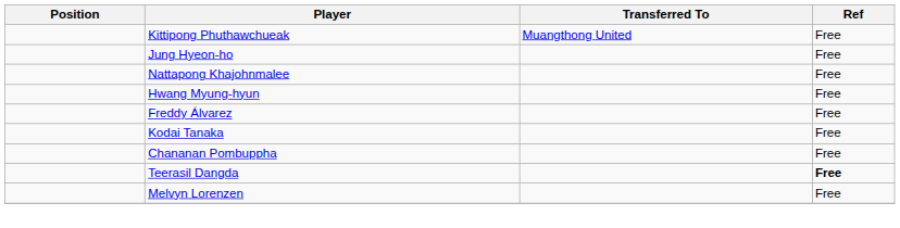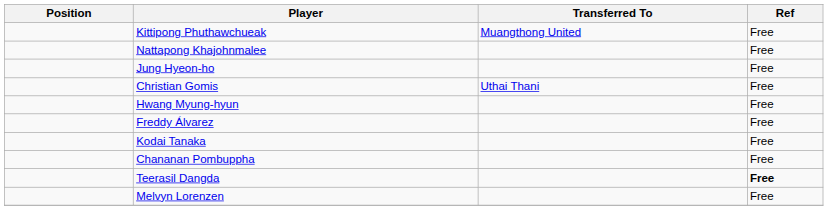rows swapped: Jung Hyeon-ho <-> Nattapong Khajohnmalee
+ row: Christian Gomis | Uthai Thani | Free
